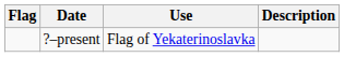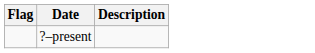- column: Use | Flag of Yekaterinoslavka
